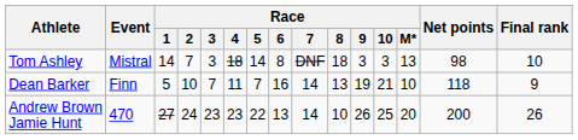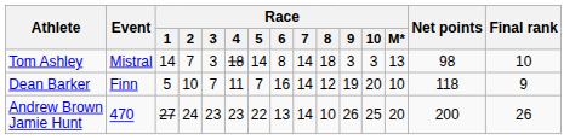Tom Ashley | Race / 7: DNF -> 14
Dean Barker | Race / 8: 13 -> 12
Dean Barker | Race / 10: 21 -> 20
